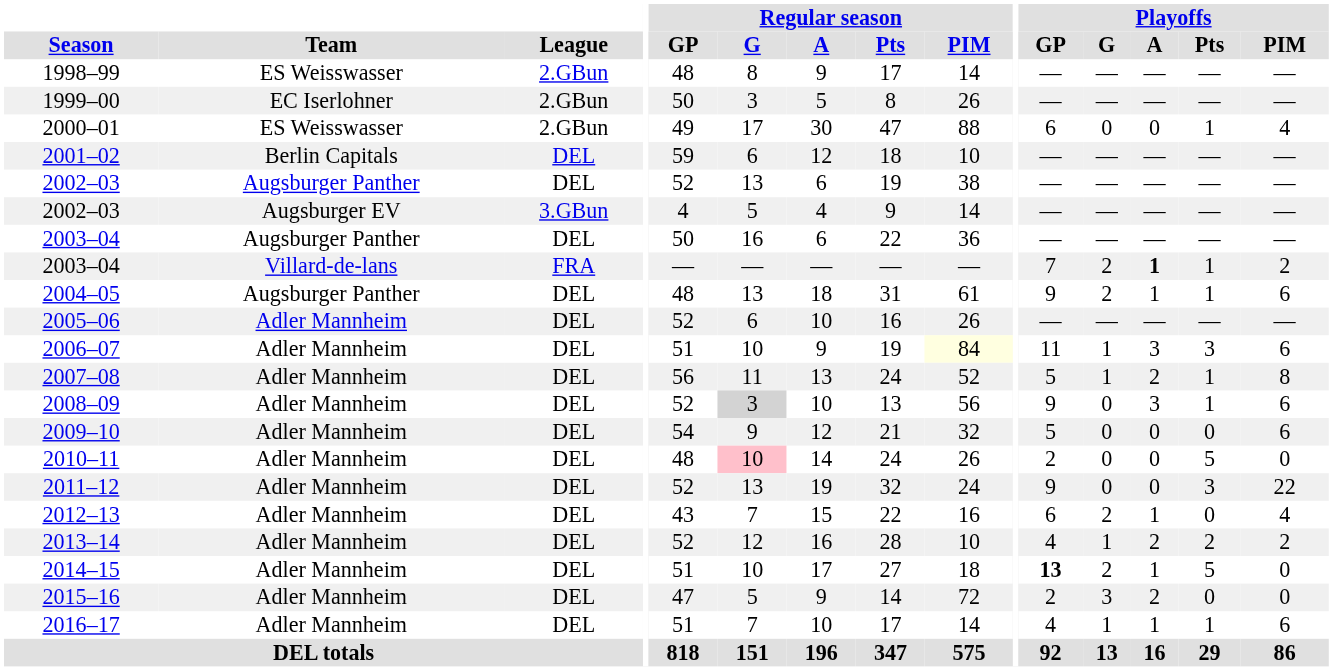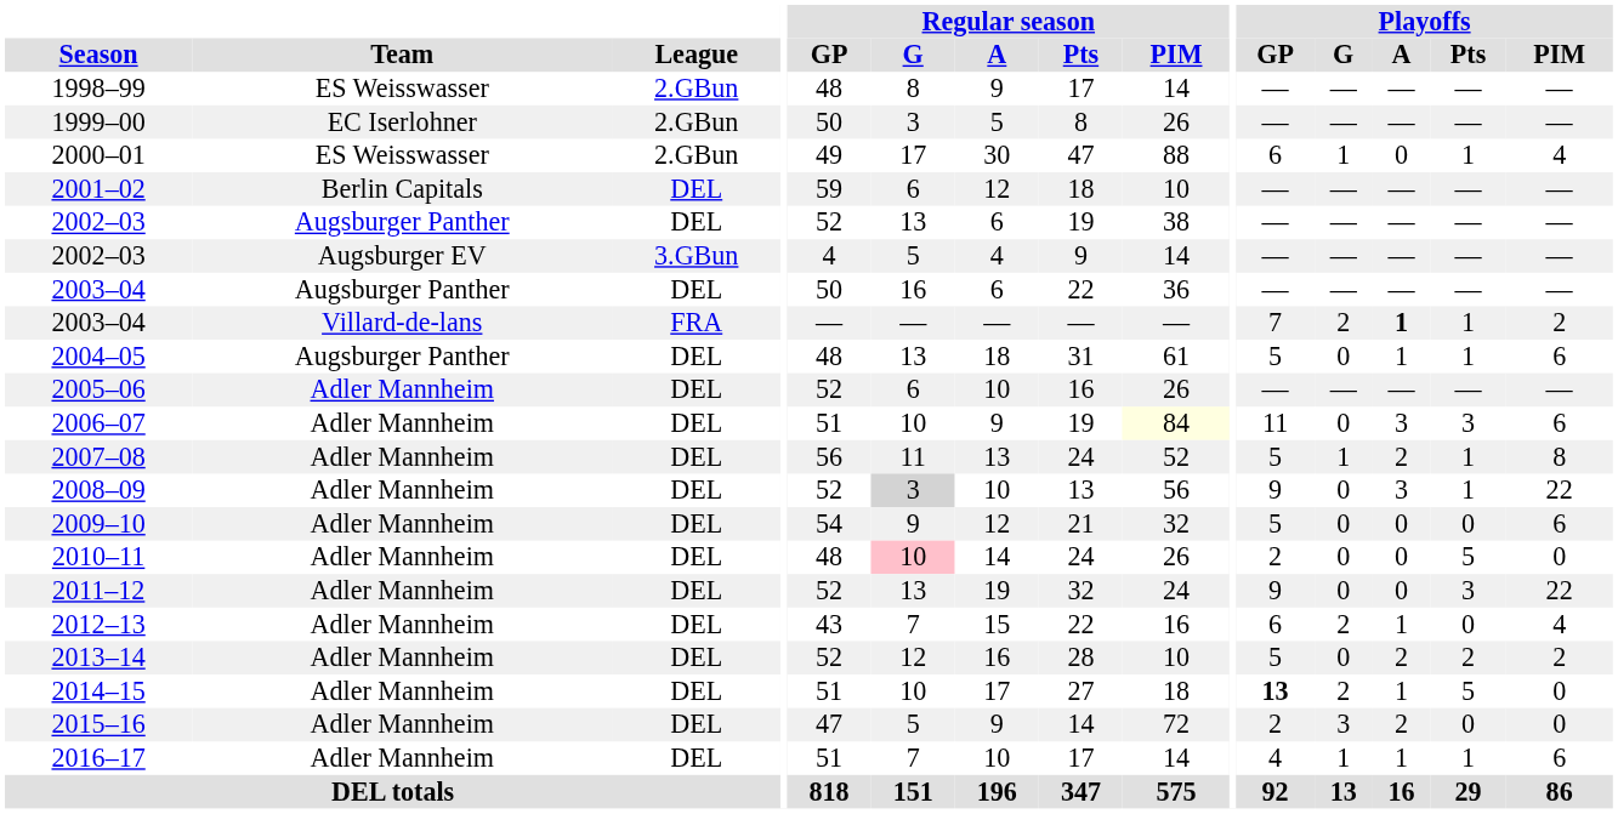2000–01 | Playoffs / G: 0 -> 1
2004–05 | Playoffs / GP: 9 -> 5
2004–05 | Playoffs / G: 2 -> 0
2006–07 | Playoffs / G: 1 -> 0
2008–09 | Playoffs / PIM: 6 -> 22
2013–14 | Playoffs / GP: 4 -> 5
2013–14 | Playoffs / G: 1 -> 0
